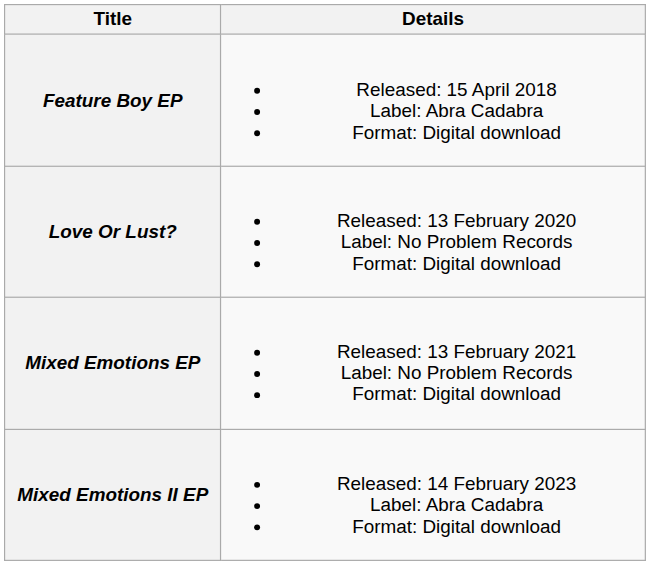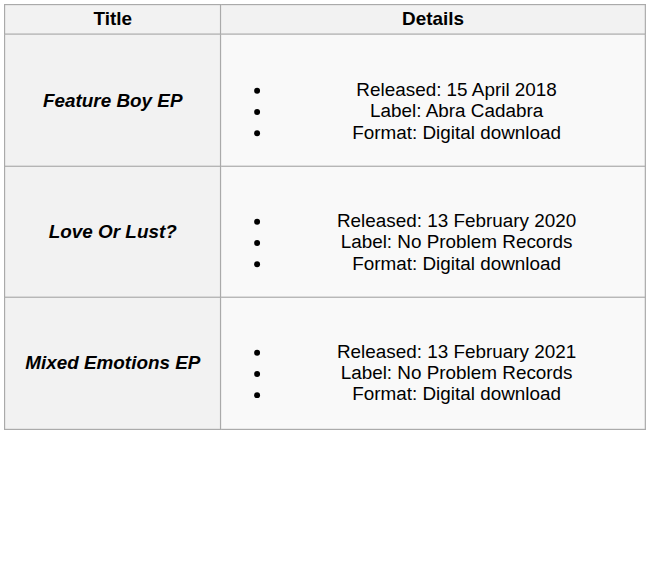- row: Mixed Emotions II EP | Released: 14 February 2023 Label: Abra Cadabra Format: Digital download
